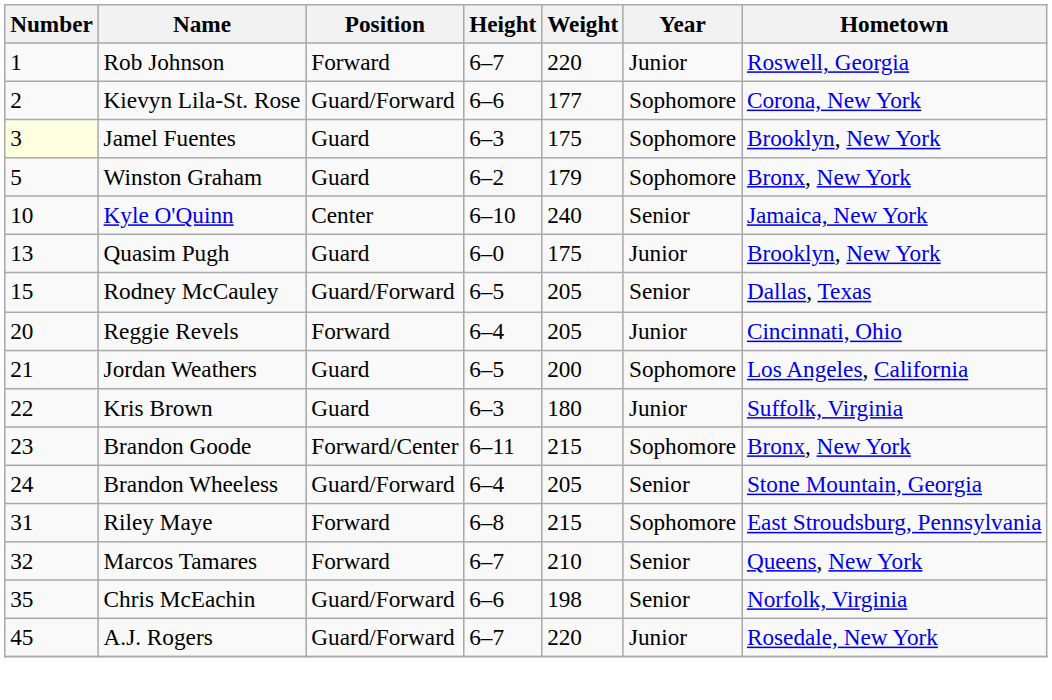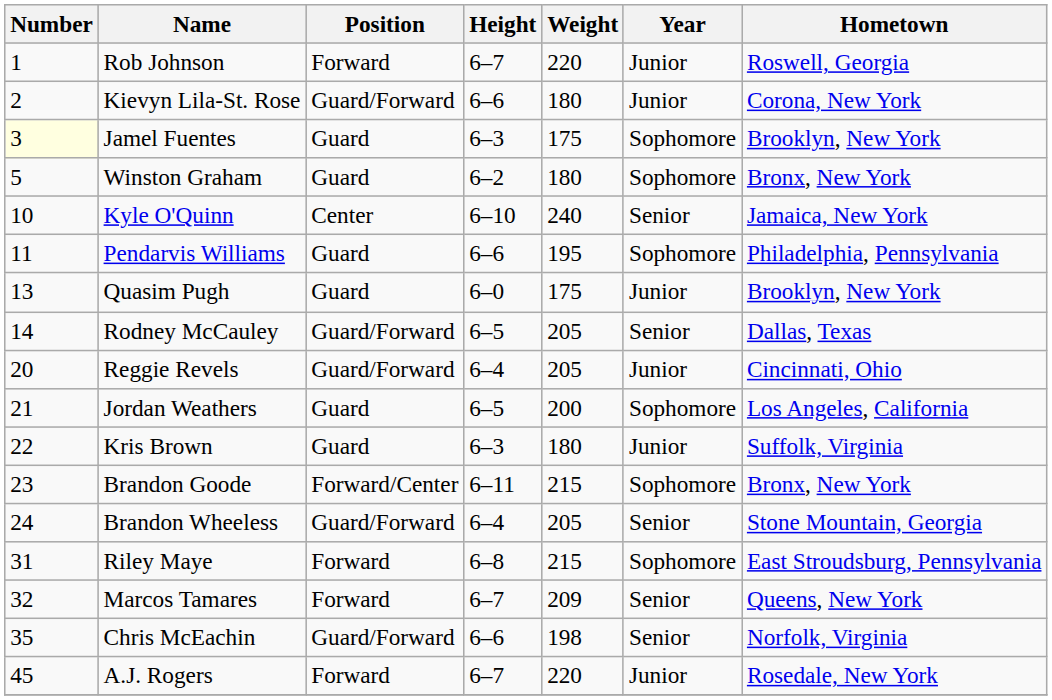Kievyn Lila-St. Rose | Weight: 177 -> 180
Kievyn Lila-St. Rose | Year: Sophomore -> Junior
Winston Graham | Weight: 179 -> 180
+ row: 11 | Pendarvis Williams | Guard | 6–6 | 195 | Sophomore | Philadelphia, Pennsylvania
Rodney McCauley | Number: 15 -> 14
Reggie Revels | Position: Forward -> Guard/Forward
Marcos Tamares | Weight: 210 -> 209
A.J. Rogers | Position: Guard/Forward -> Forward
